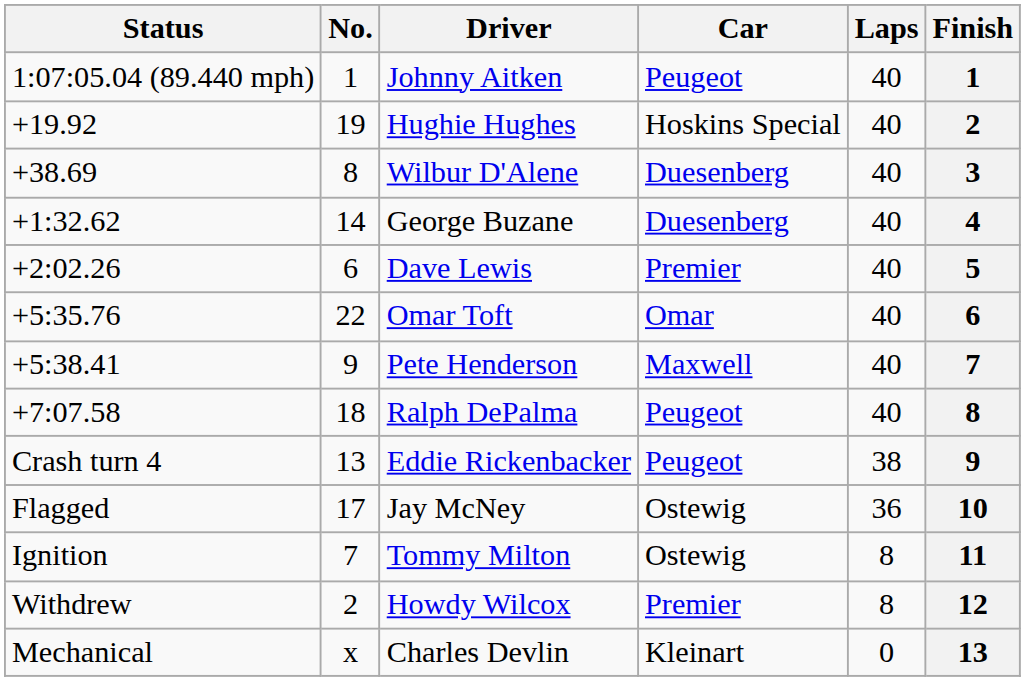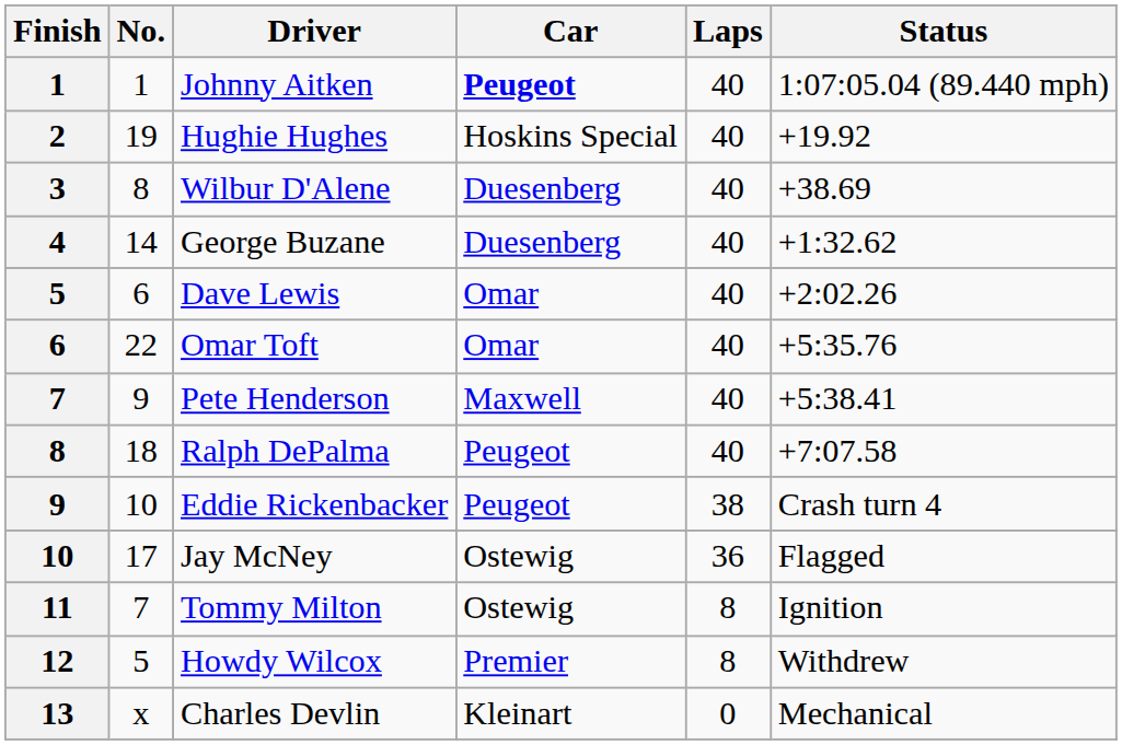columns swapped: Finish <-> Status
Johnny Aitken | Car: normal -> bold
Dave Lewis | Car: Premier -> Omar
Eddie Rickenbacker | No.: 13 -> 10
Howdy Wilcox | No.: 2 -> 5
